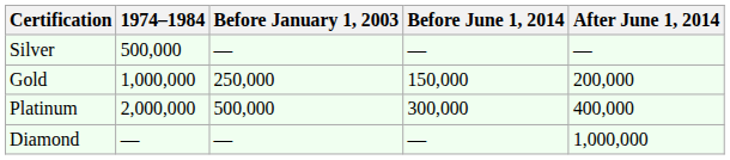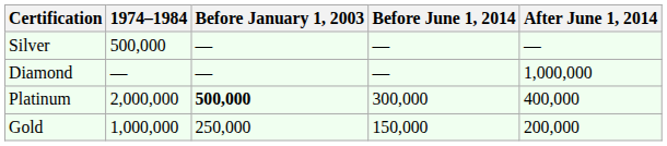rows swapped: Gold <-> Diamond
Platinum | Before January 1, 2003: normal -> bold
